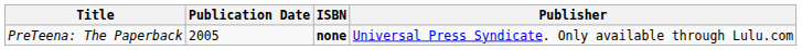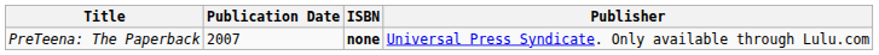PreTeena: The Paperback | Publication Date: 2005 -> 2007
